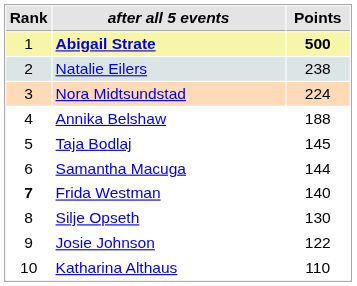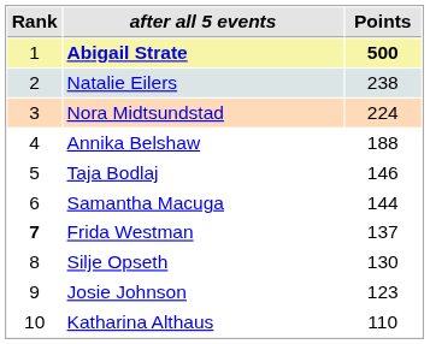Taja Bodlaj | Points: 145 -> 146
Frida Westman | Points: 140 -> 137
Josie Johnson | Points: 122 -> 123
